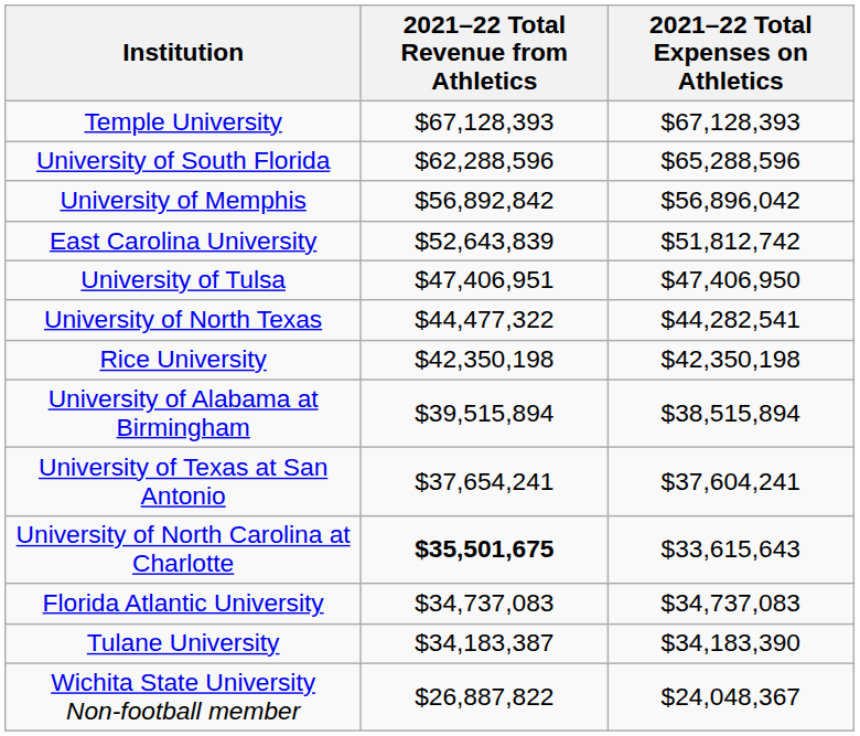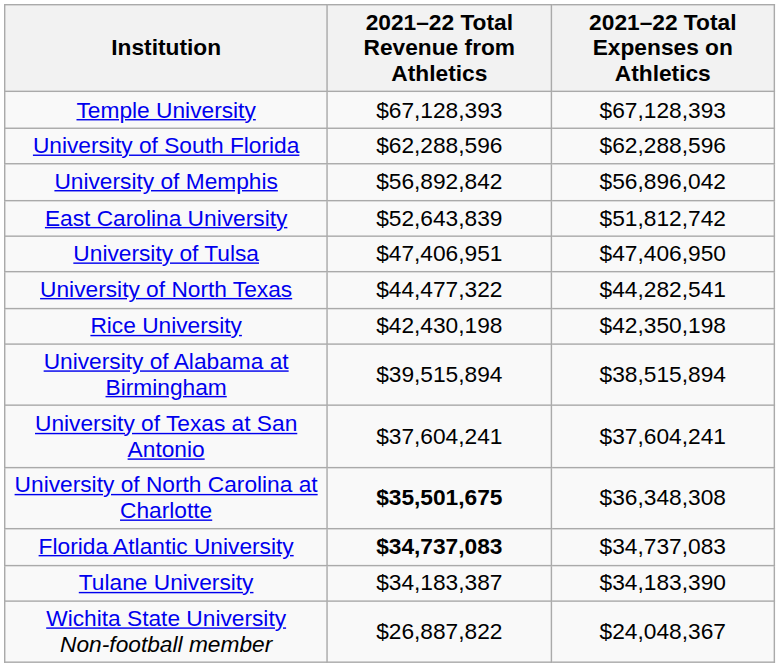University of South Florida | 2021–22 Total Expenses on Athletics: $65,288,596 -> $62,288,596
Rice University | 2021–22 Total Revenue from Athletics: $42,350,198 -> $42,430,198
University of Texas at San Antonio | 2021–22 Total Revenue from Athletics: $37,654,241 -> $37,604,241
University of North Carolina at Charlotte | 2021–22 Total Expenses on Athletics: $33,615,643 -> $36,348,308
Florida Atlantic University | 2021–22 Total Revenue from Athletics: normal -> bold
